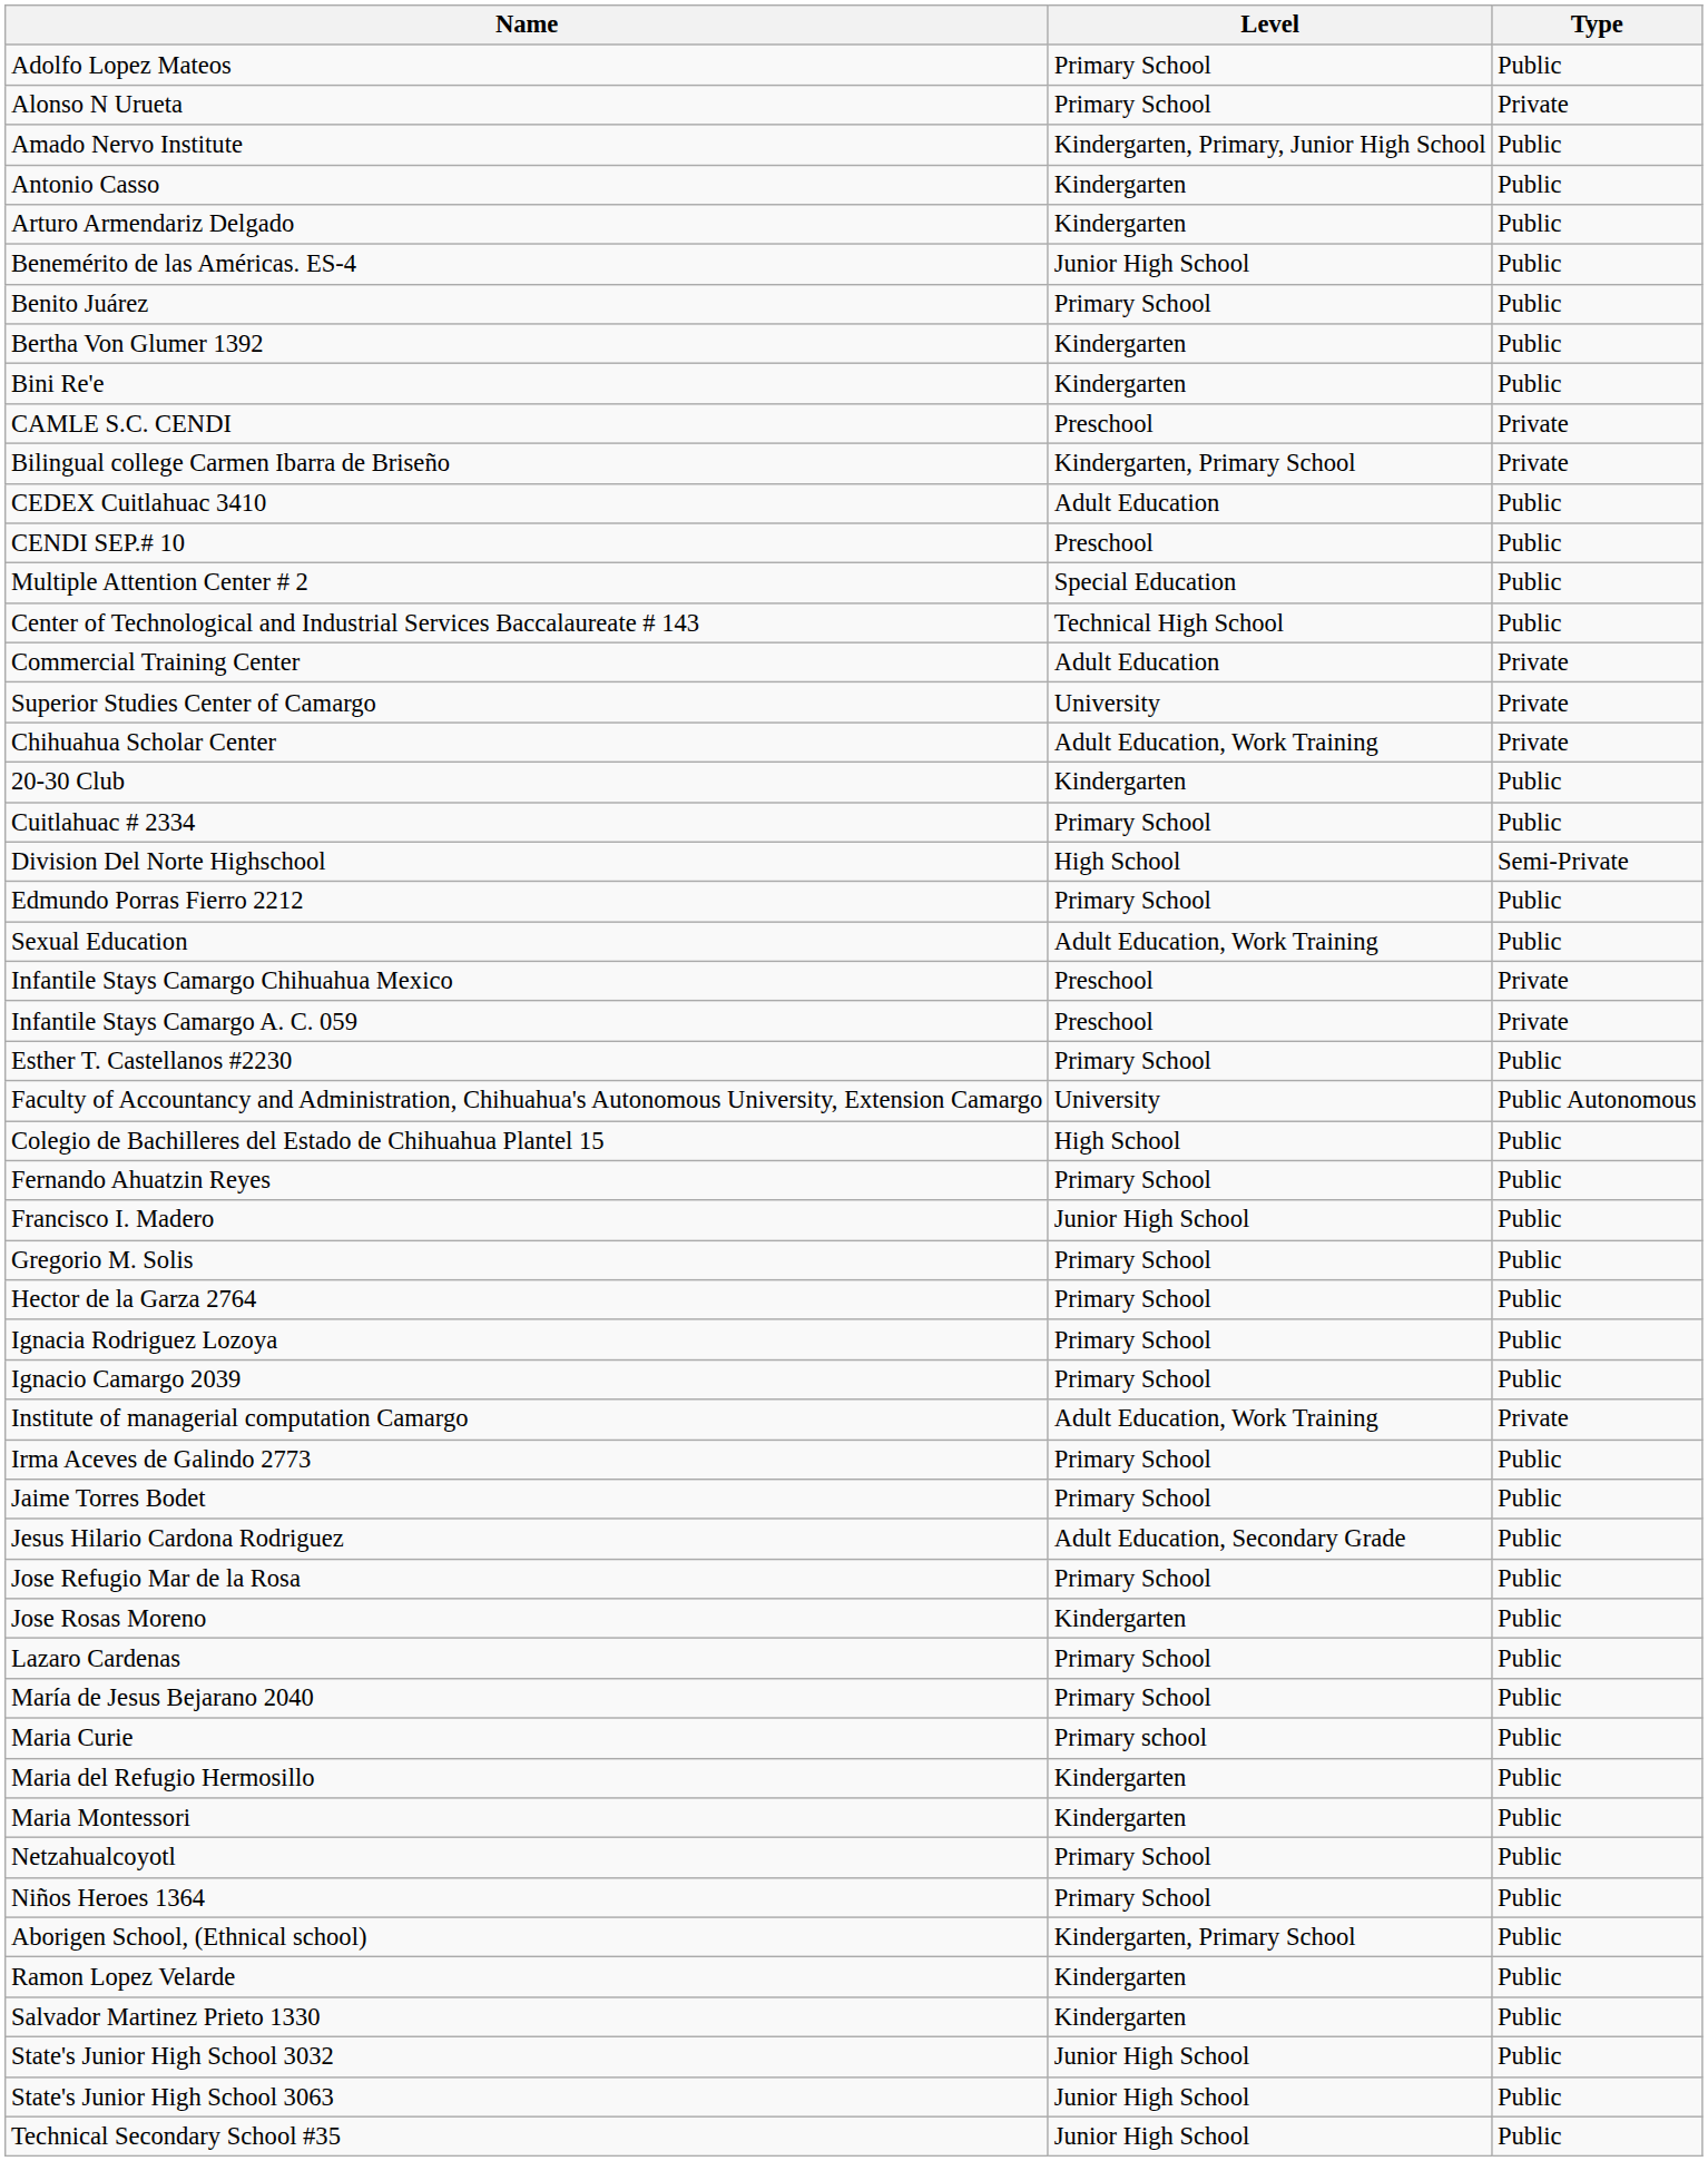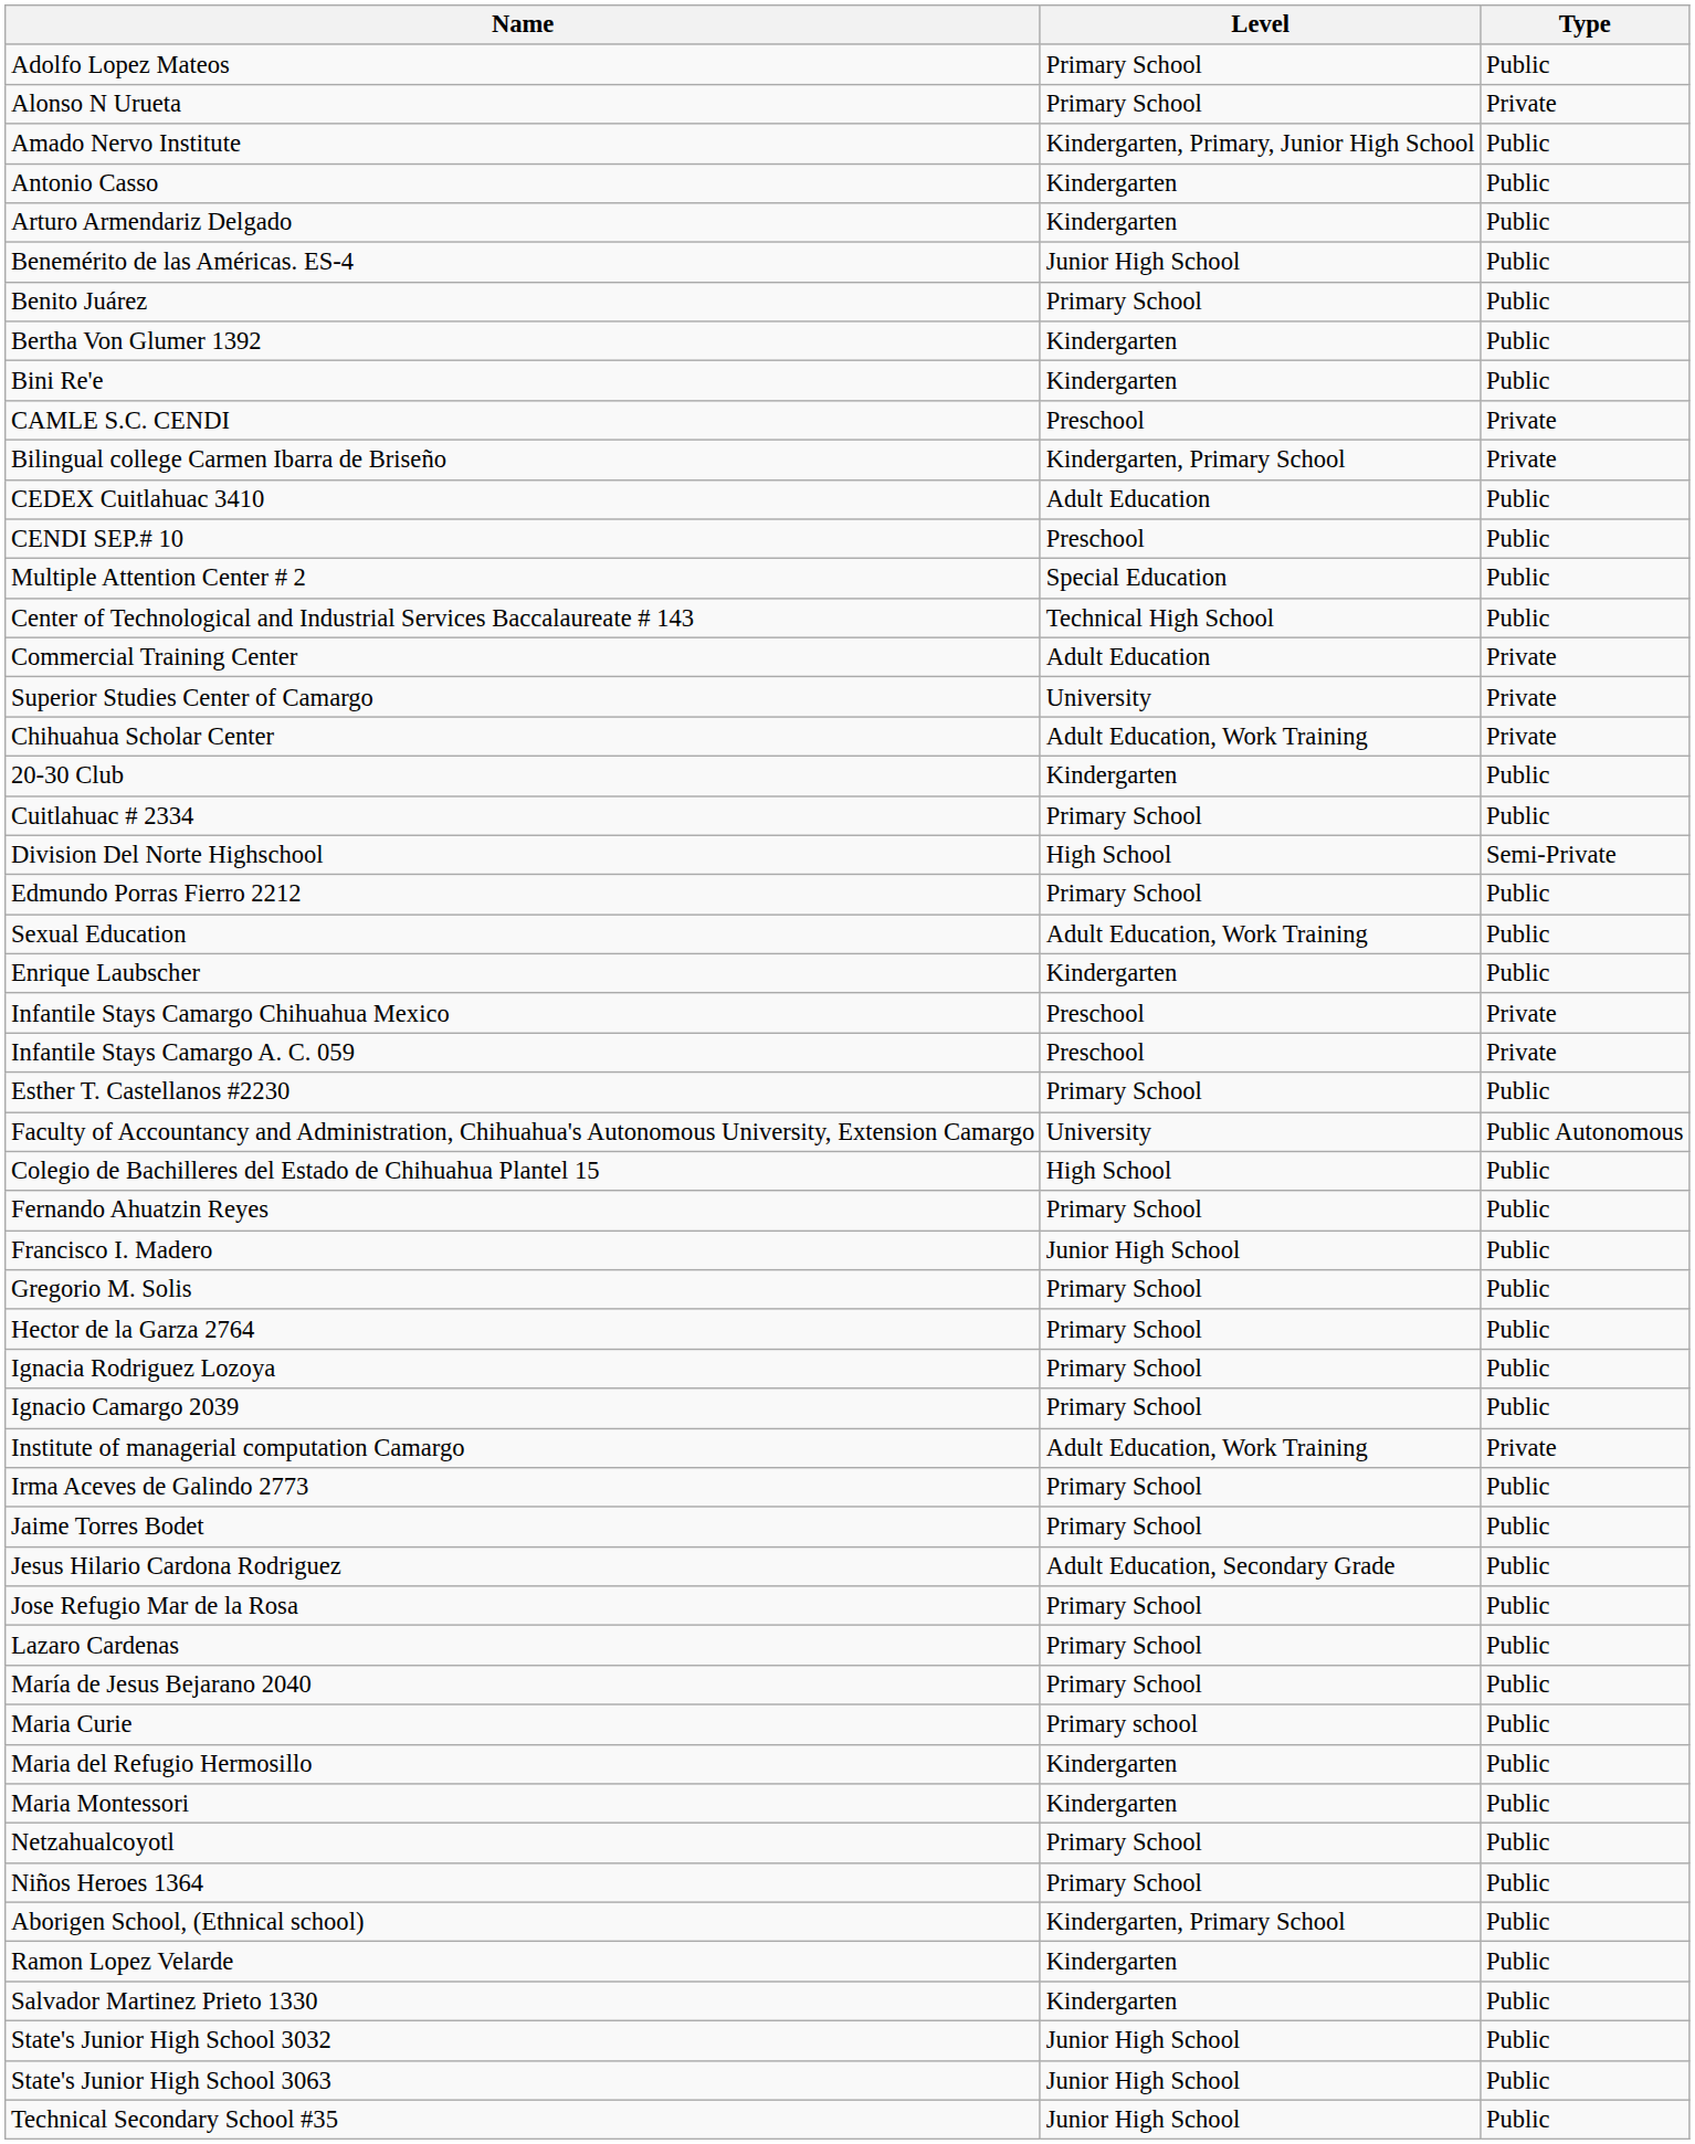+ row: Enrique Laubscher | Kindergarten | Public
- row: Jose Rosas Moreno | Kindergarten | Public
